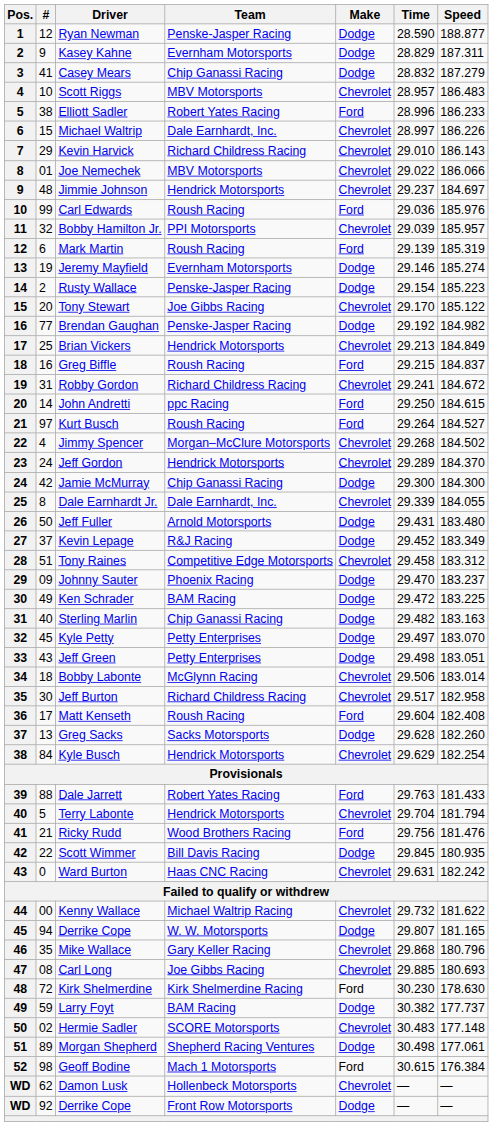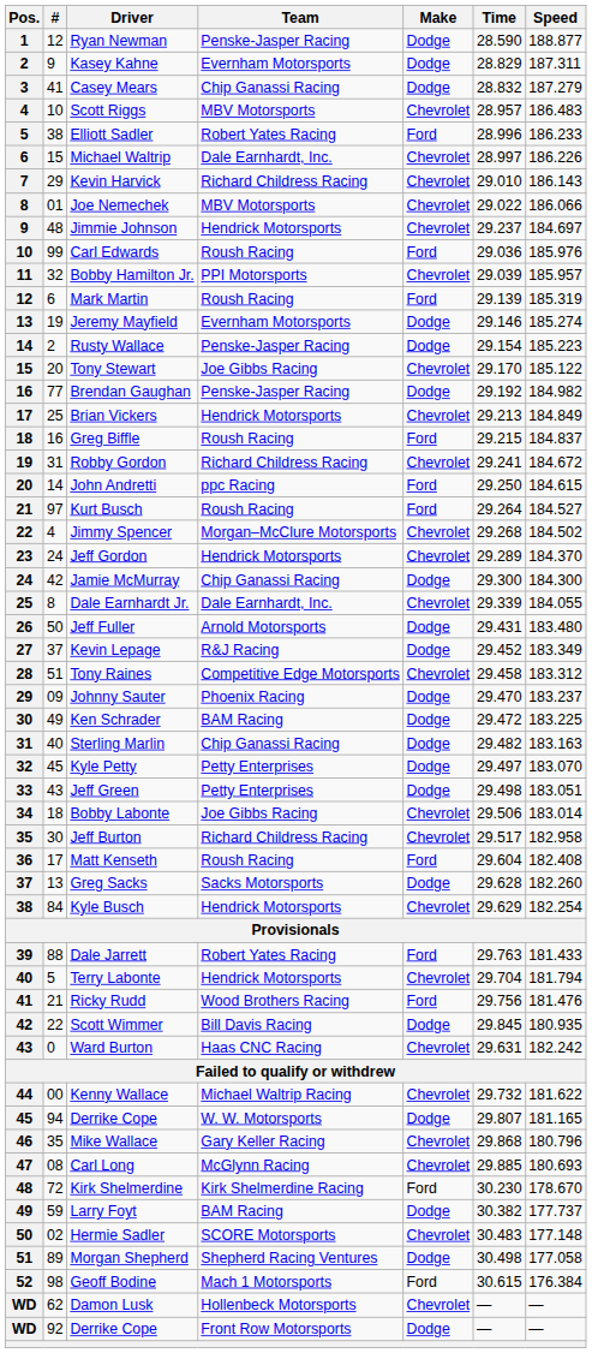Bobby Labonte | Team: McGlynn Racing -> Joe Gibbs Racing
Carl Long | Team: Joe Gibbs Racing -> McGlynn Racing
Kirk Shelmerdine | Speed: 178.630 -> 178.670
Morgan Shepherd | Speed: 177.061 -> 177.058
